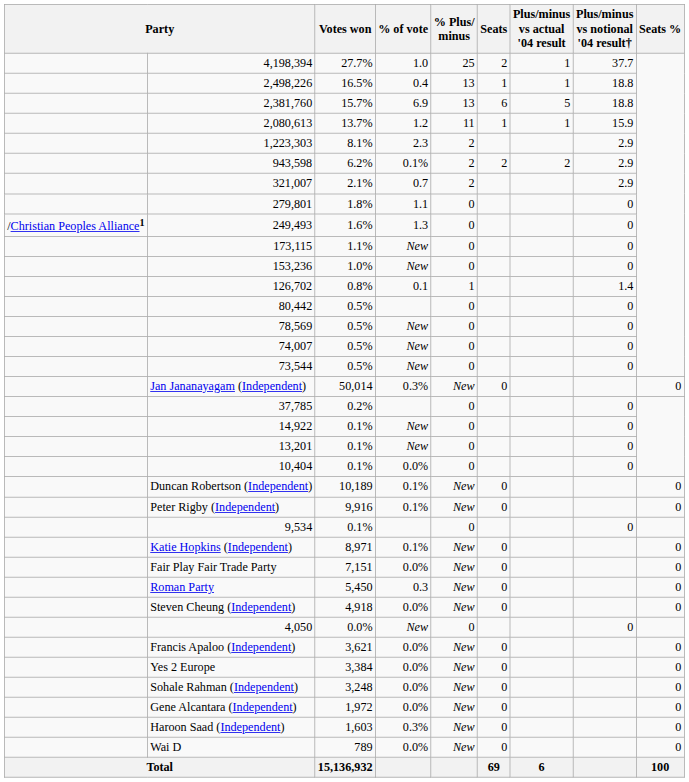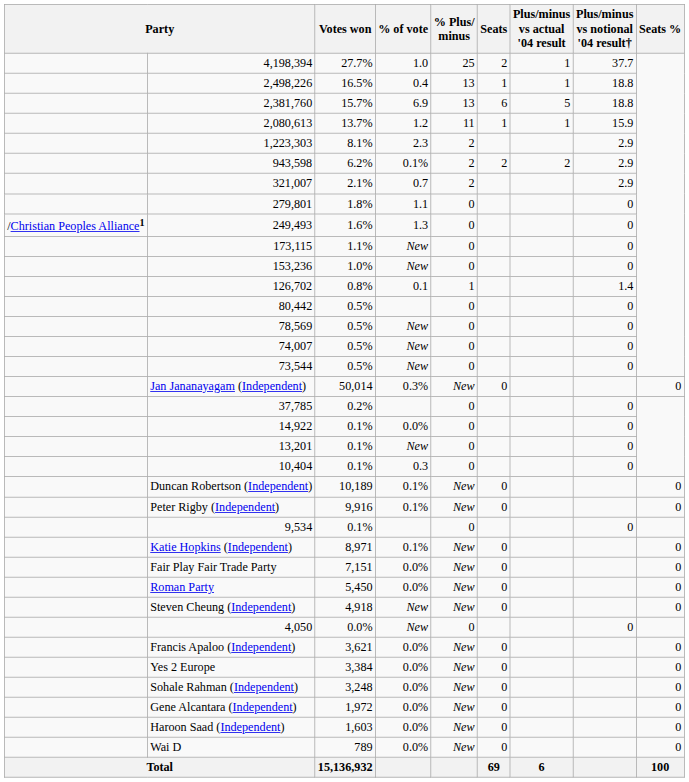14,922 | % of vote: New -> 0.0%
10,404 | % of vote: 0.0% -> 0.3
Roman Party | % of vote: 0.3 -> 0.0%
Steven Cheung (Independent) | % of vote: 0.0% -> New
Haroon Saad (Independent) | % of vote: 0.3% -> 0.0%
